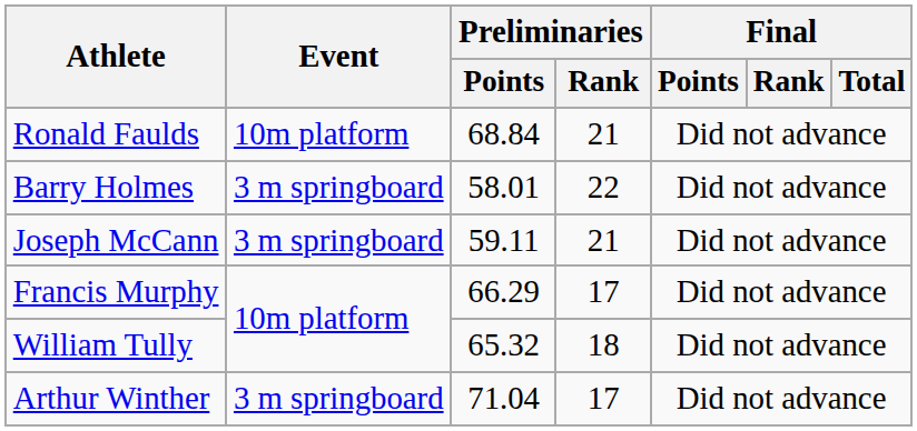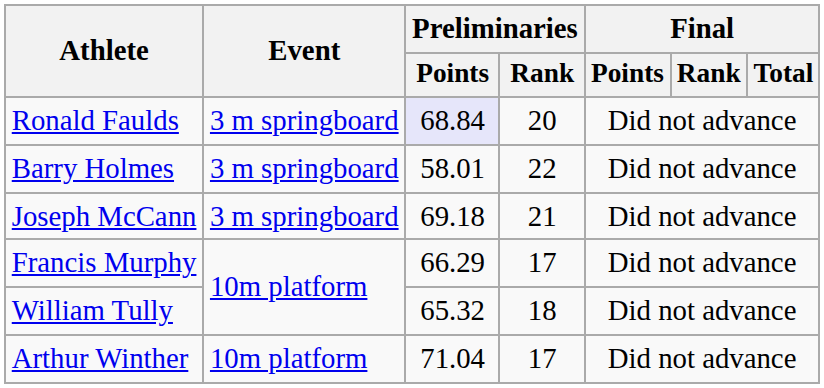Ronald Faulds | Event: 10m platform -> 3 m springboard
Ronald Faulds | Preliminaries / Points: no background -> lavender background
Ronald Faulds | Preliminaries / Rank: 21 -> 20
Joseph McCann | Preliminaries / Points: 59.11 -> 69.18
Arthur Winther | Event: 3 m springboard -> 10m platform
